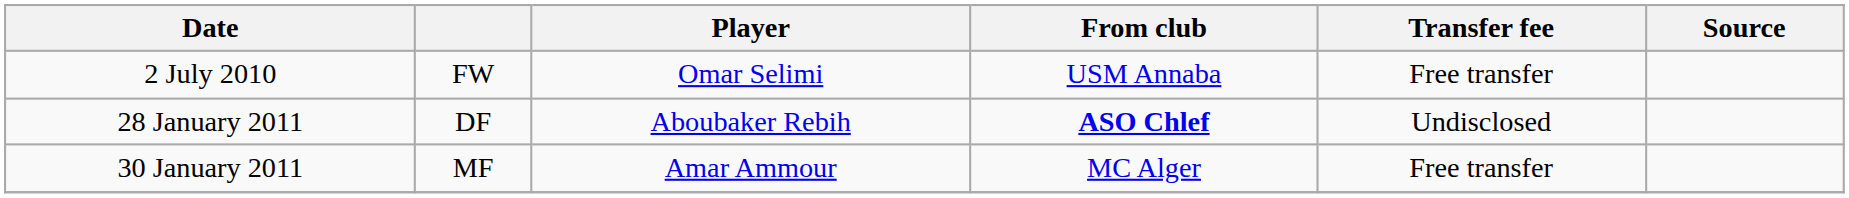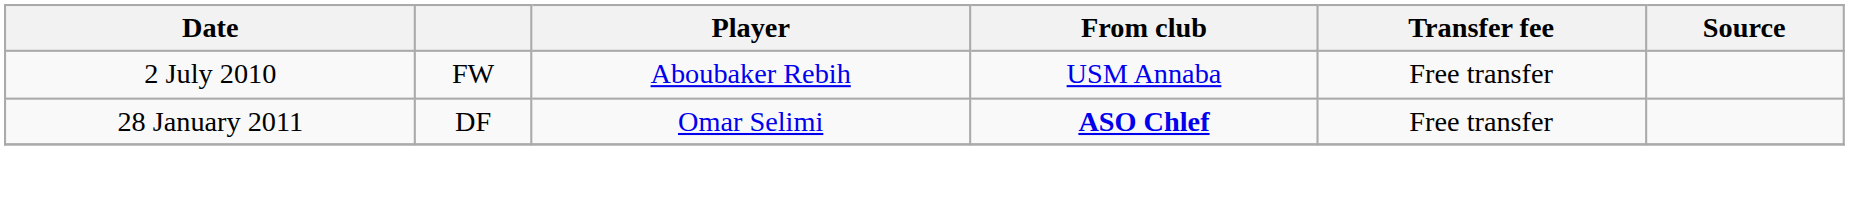2 July 2010 | Player: Omar Selimi -> Aboubaker Rebih
28 January 2011 | Player: Aboubaker Rebih -> Omar Selimi
28 January 2011 | Transfer fee: Undisclosed -> Free transfer
- row: 30 January 2011 | MF | Amar Ammour | MC Alger | Free transfer
